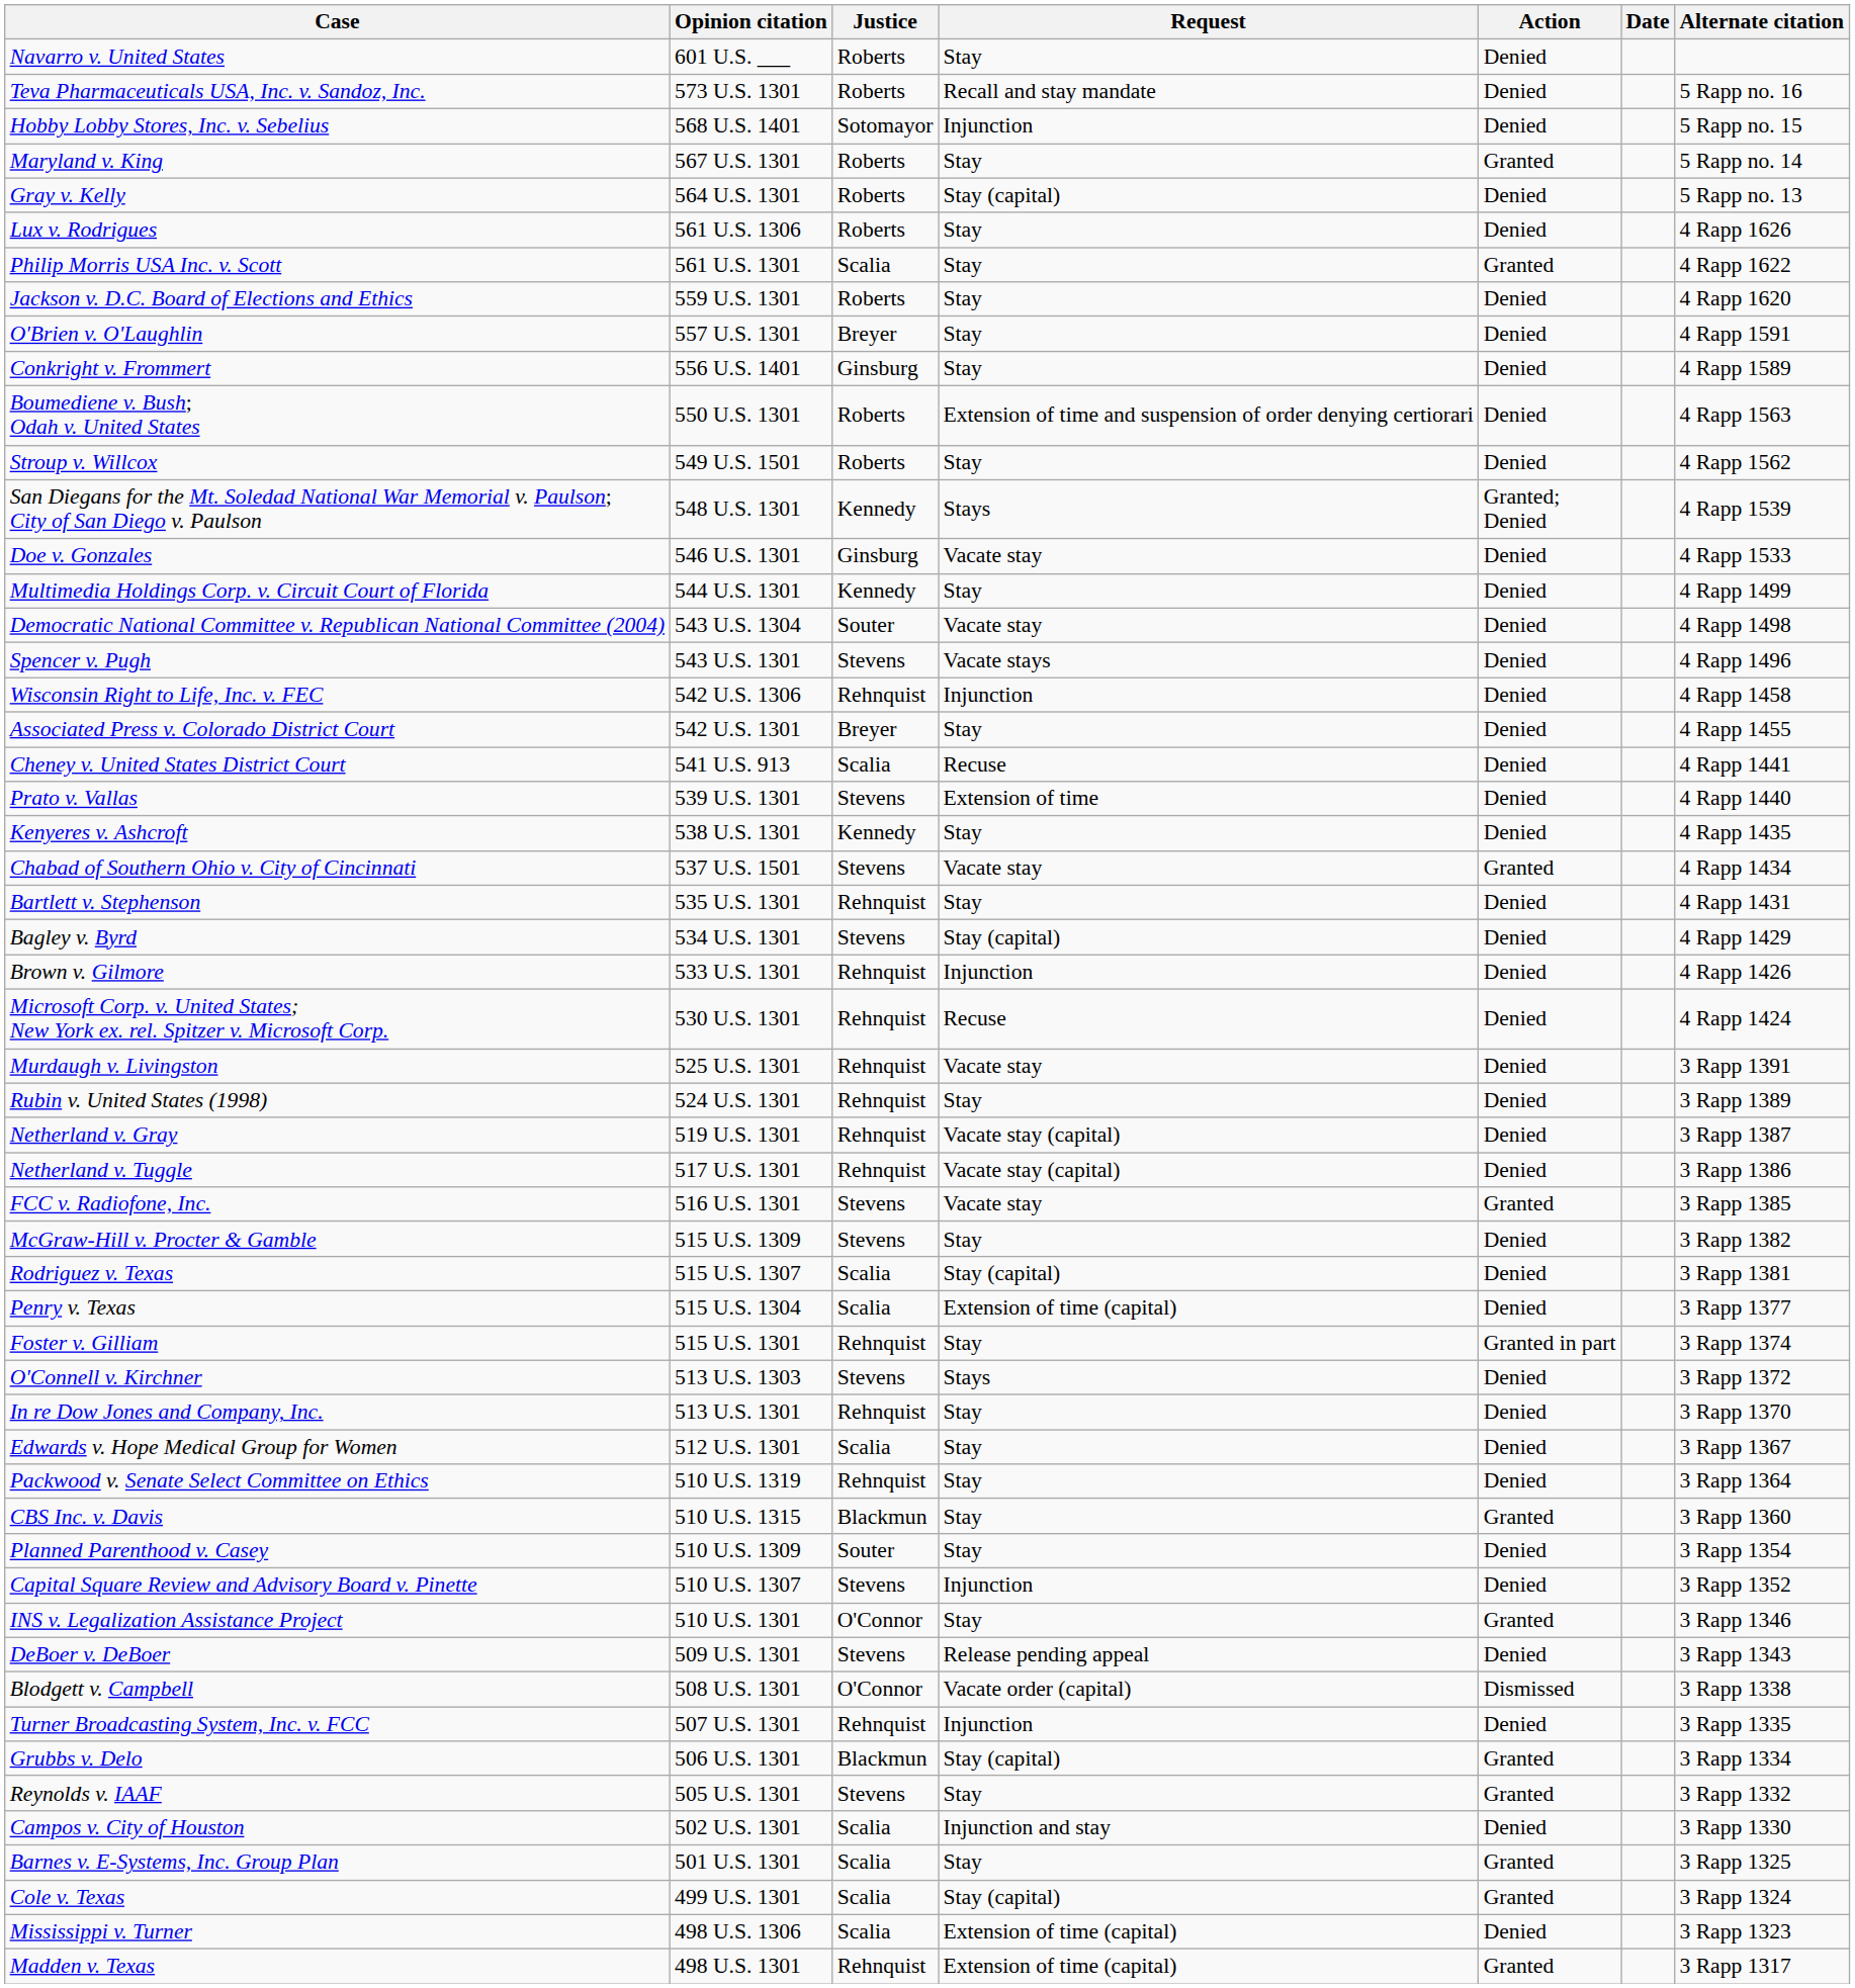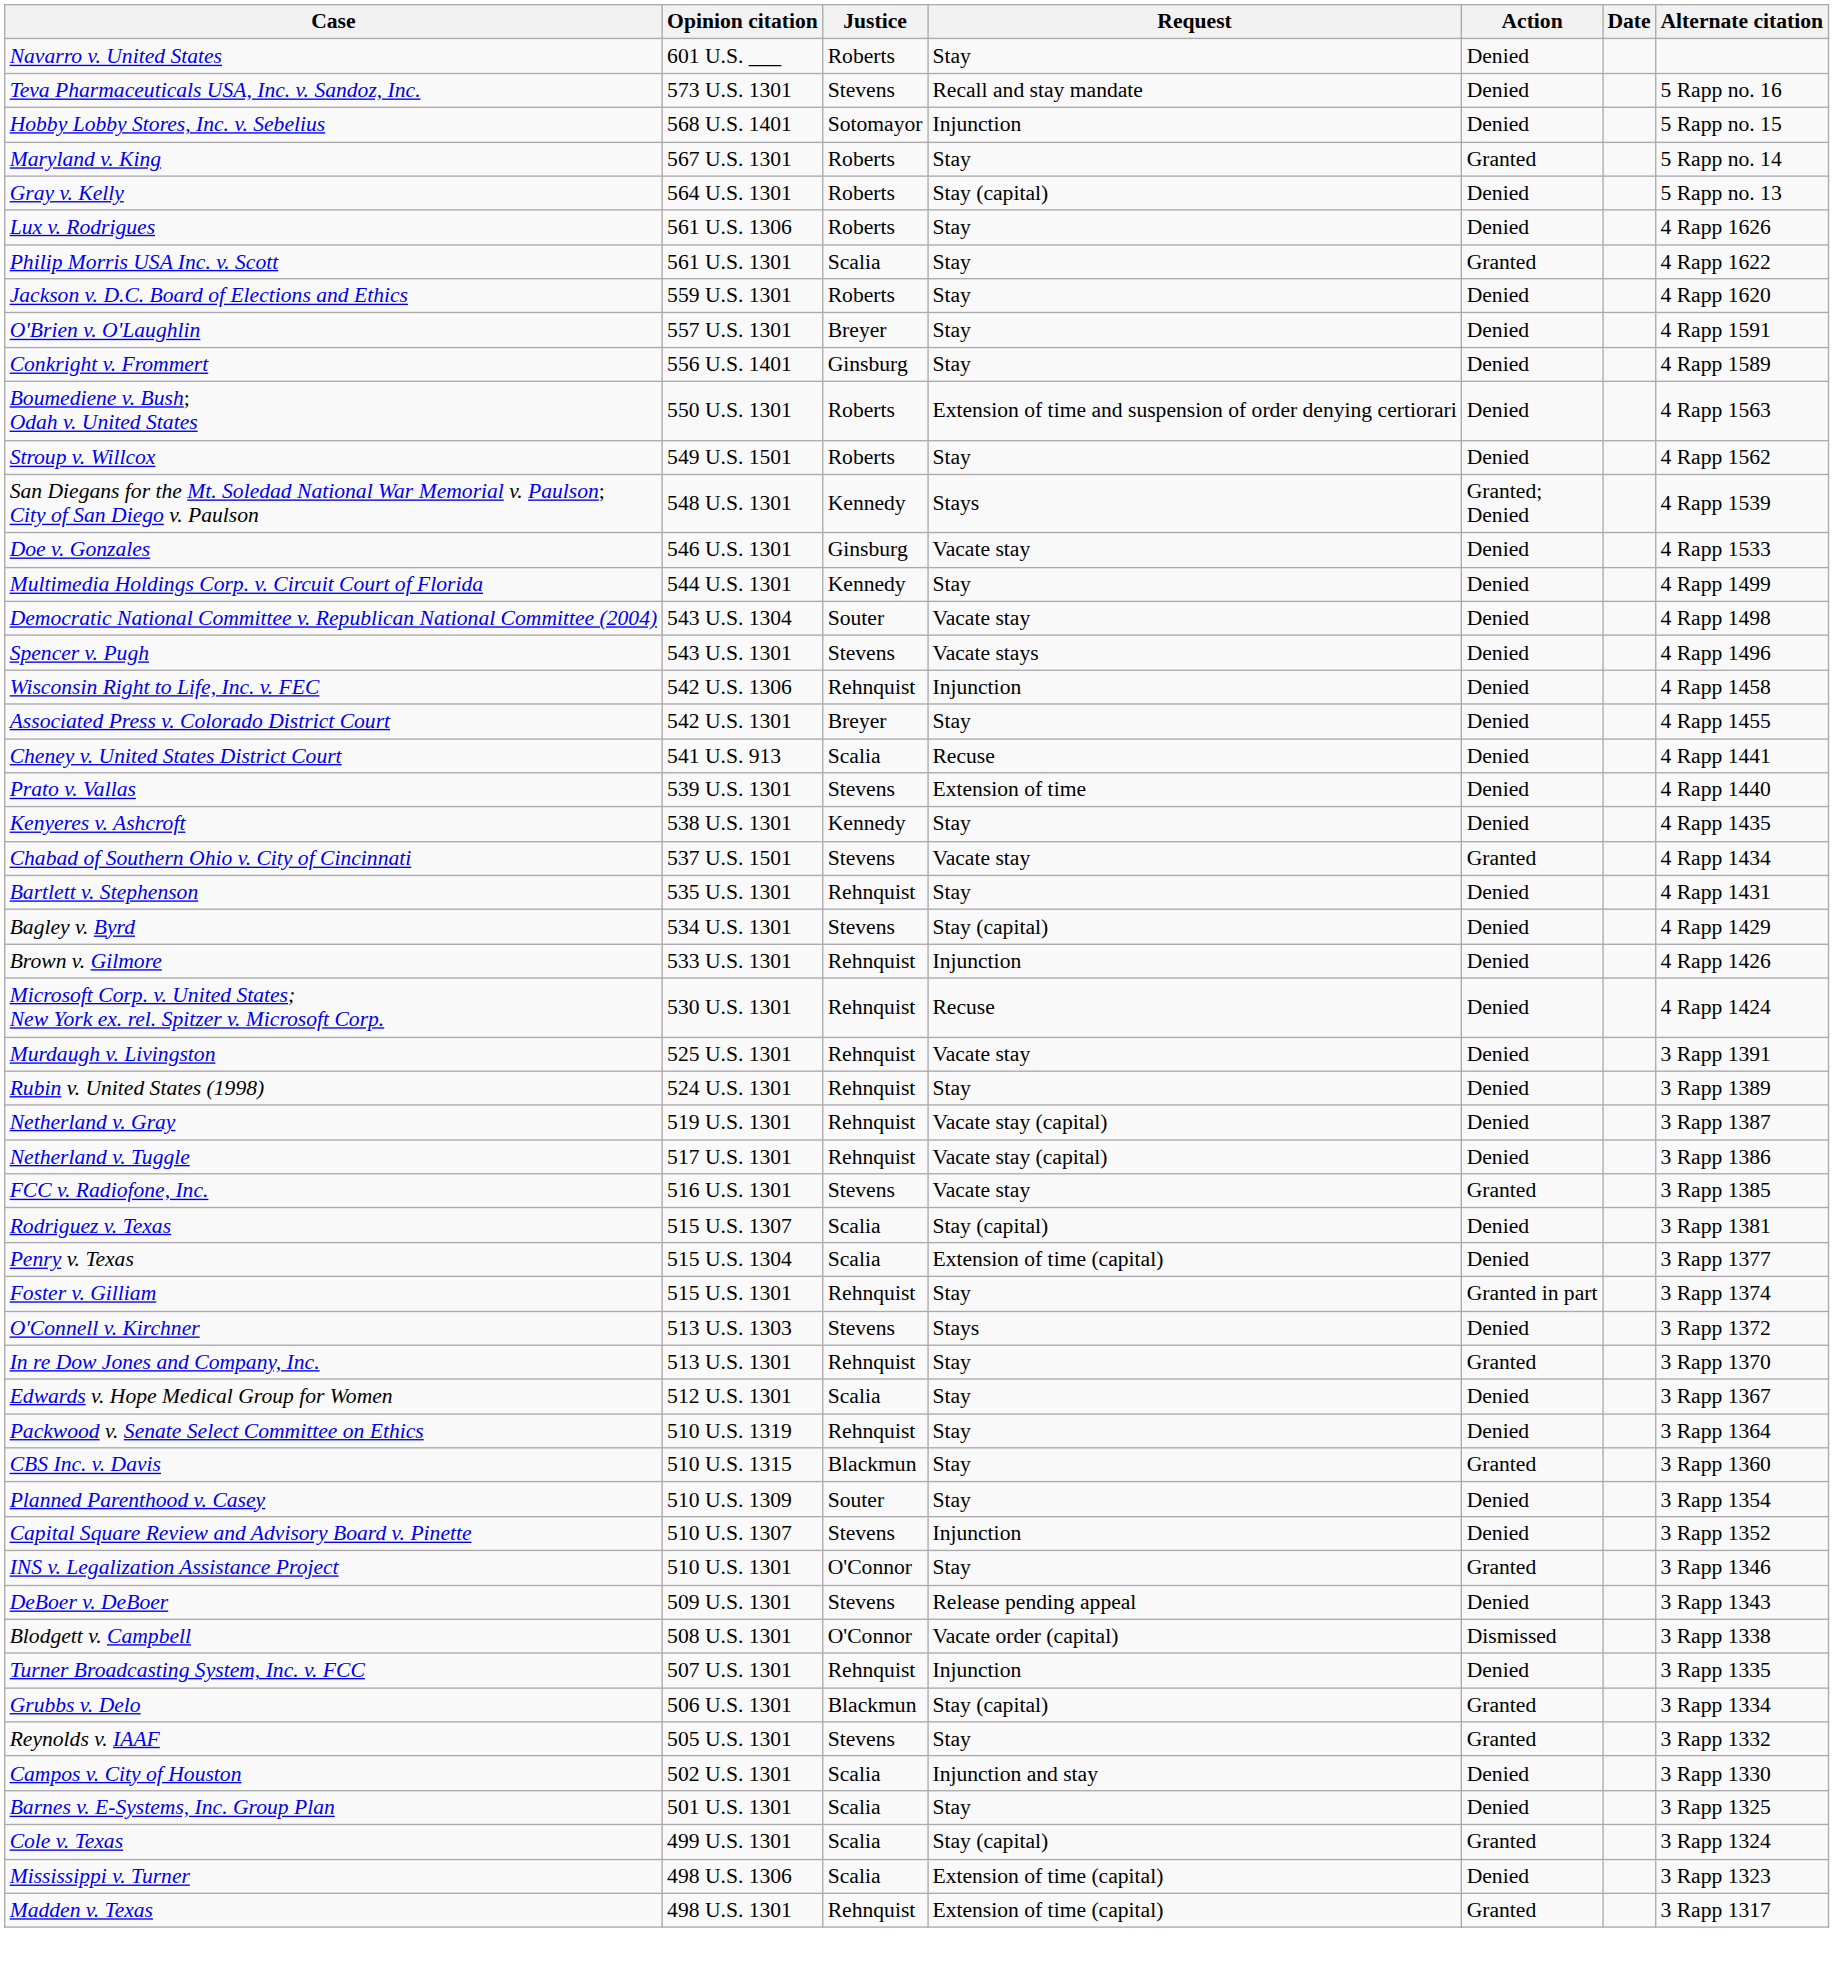Teva Pharmaceuticals USA, Inc. v. Sandoz, Inc. | Justice: Roberts -> Stevens
- row: McGraw-Hill v. Procter & Gamble | 515 U.S. 1309 | Stevens | Stay | Denied | 3 Rapp 1382
In re Dow Jones and Company, Inc. | Action: Denied -> Granted
Barnes v. E-Systems, Inc. Group Plan | Action: Granted -> Denied
